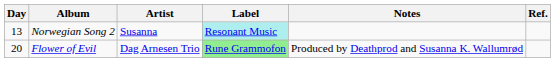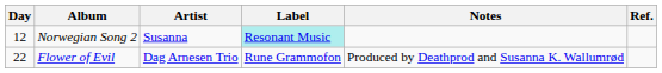Norwegian Song 2 | Day: 13 -> 12
Flower of Evil | Day: 20 -> 22
Flower of Evil | Label: lightgreen background -> no background
